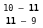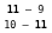rows swapped: 11 – 9 <-> 10 – 11
